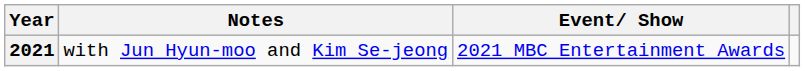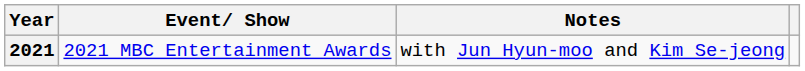columns swapped: Event/ Show <-> Notes
